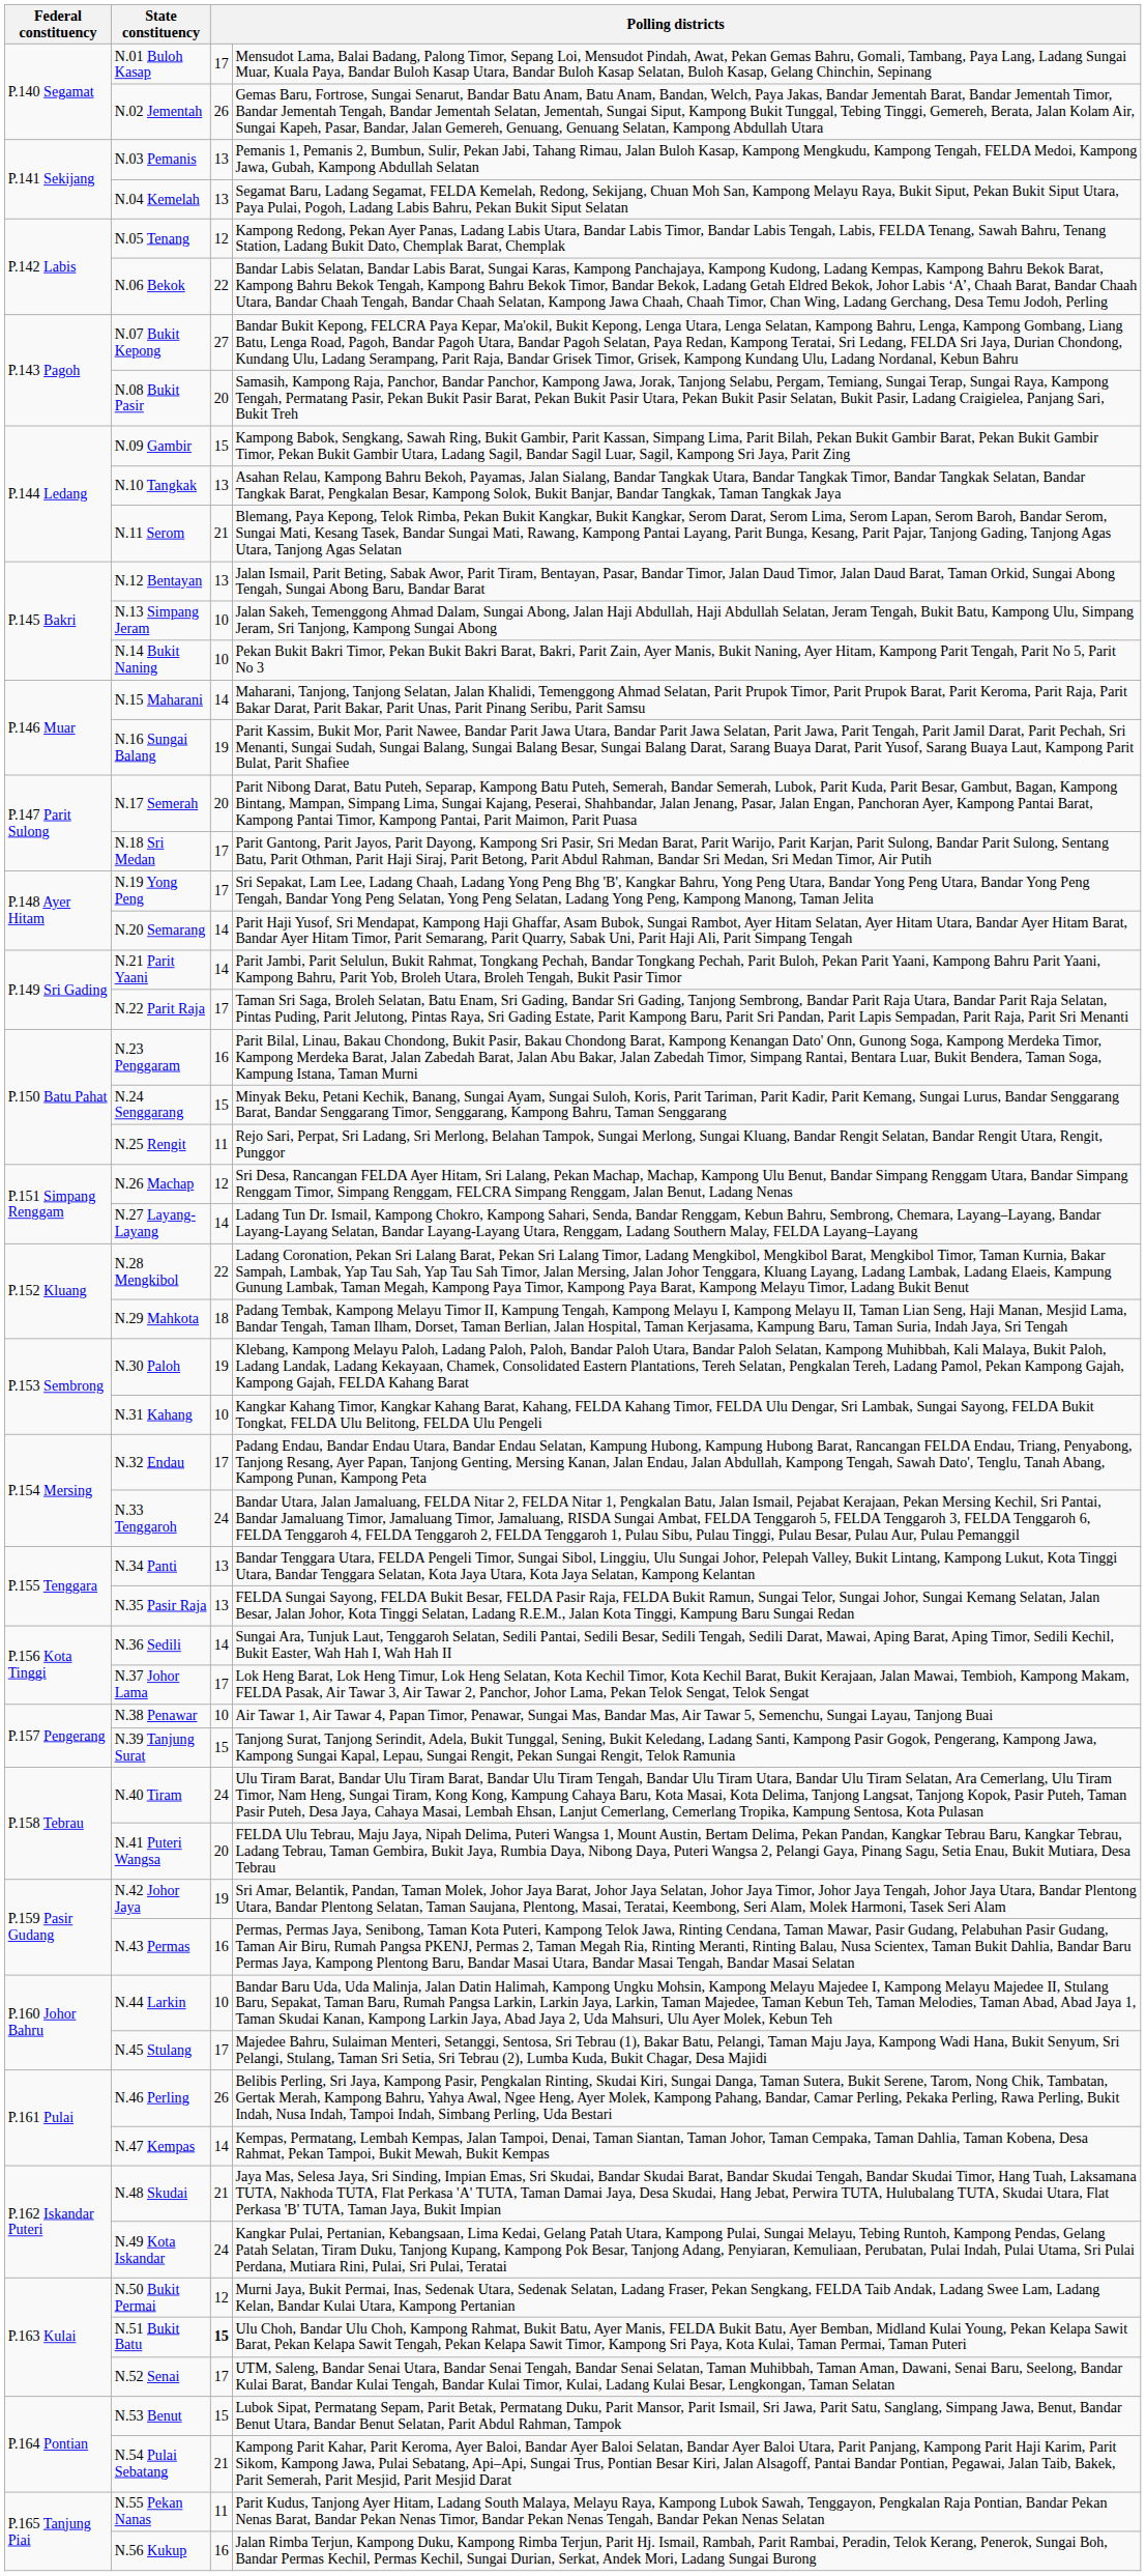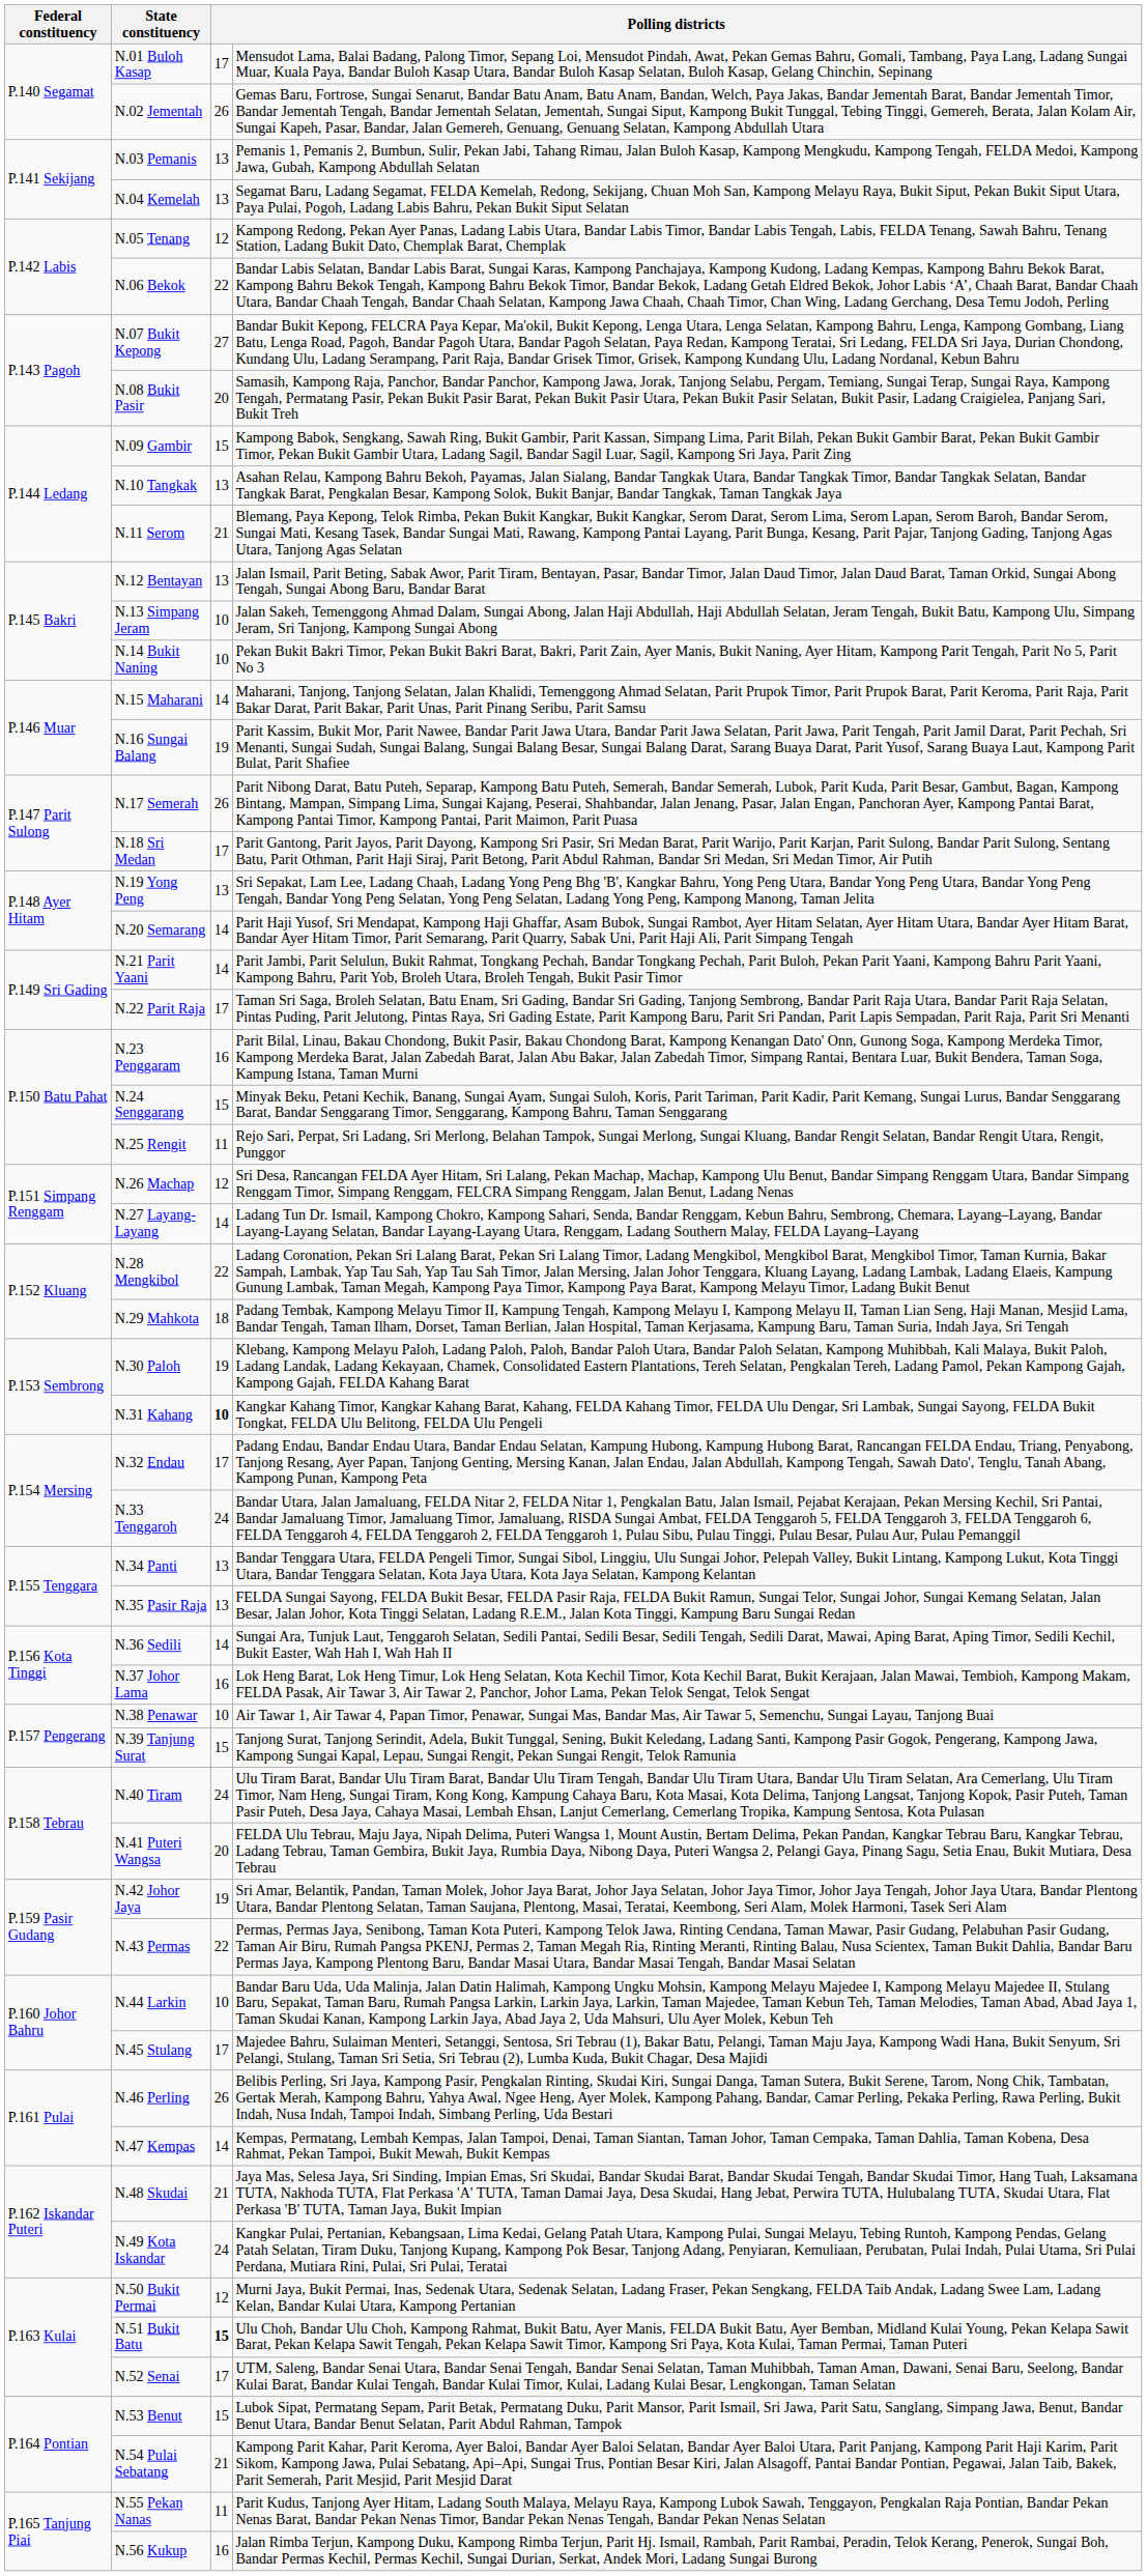N.17 Semerah | column 3: 20 -> 26
N.19 Yong Peng | column 3: 17 -> 13
N.31 Kahang | column 3: normal -> bold
N.37 Johor Lama | column 3: 17 -> 16
N.43 Permas | column 3: 16 -> 22
